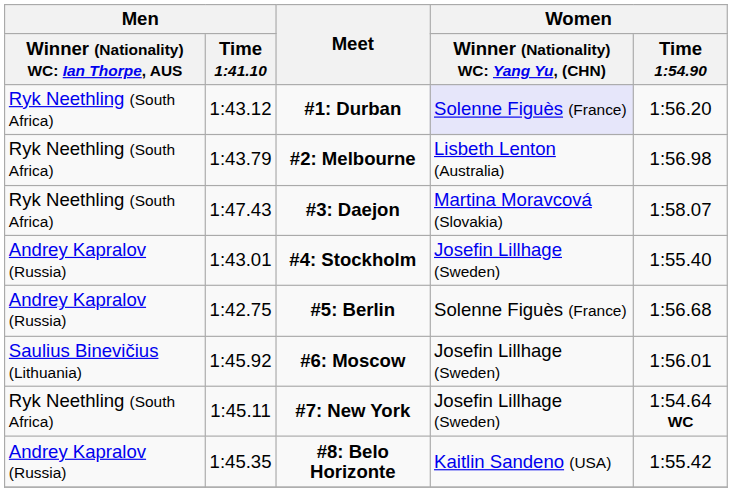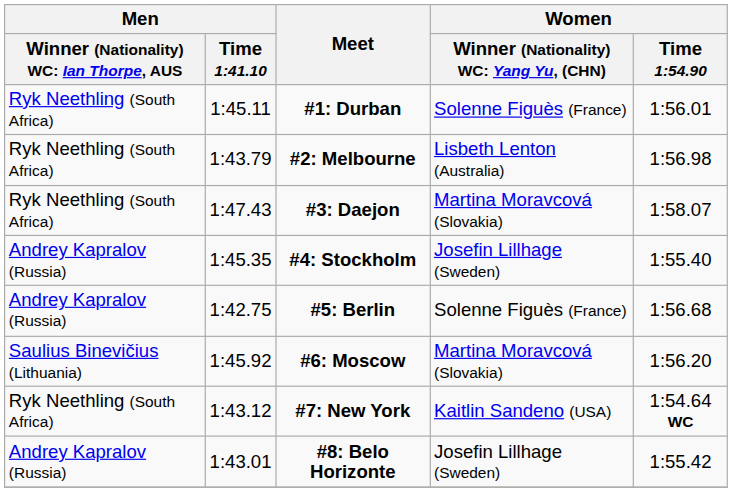#1: Durban | Men / Time 1:41.10: 1:43.12 -> 1:45.11
#1: Durban | column 4: lavender background -> no background
#1: Durban | Women / Time 1:54.90: 1:56.20 -> 1:56.01
#4: Stockholm | Men / Time 1:41.10: 1:43.01 -> 1:45.35
#6: Moscow | column 4: Josefin Lillhage (Sweden) -> Martina Moravcová (Slovakia)
#6: Moscow | Women / Time 1:54.90: 1:56.01 -> 1:56.20
#7: New York | Men / Time 1:41.10: 1:45.11 -> 1:43.12
#7: New York | column 4: Josefin Lillhage (Sweden) -> Kaitlin Sandeno (USA)
#8: Belo Horizonte | Men / Time 1:41.10: 1:45.35 -> 1:43.01
#8: Belo Horizonte | column 4: Kaitlin Sandeno (USA) -> Josefin Lillhage (Sweden)
